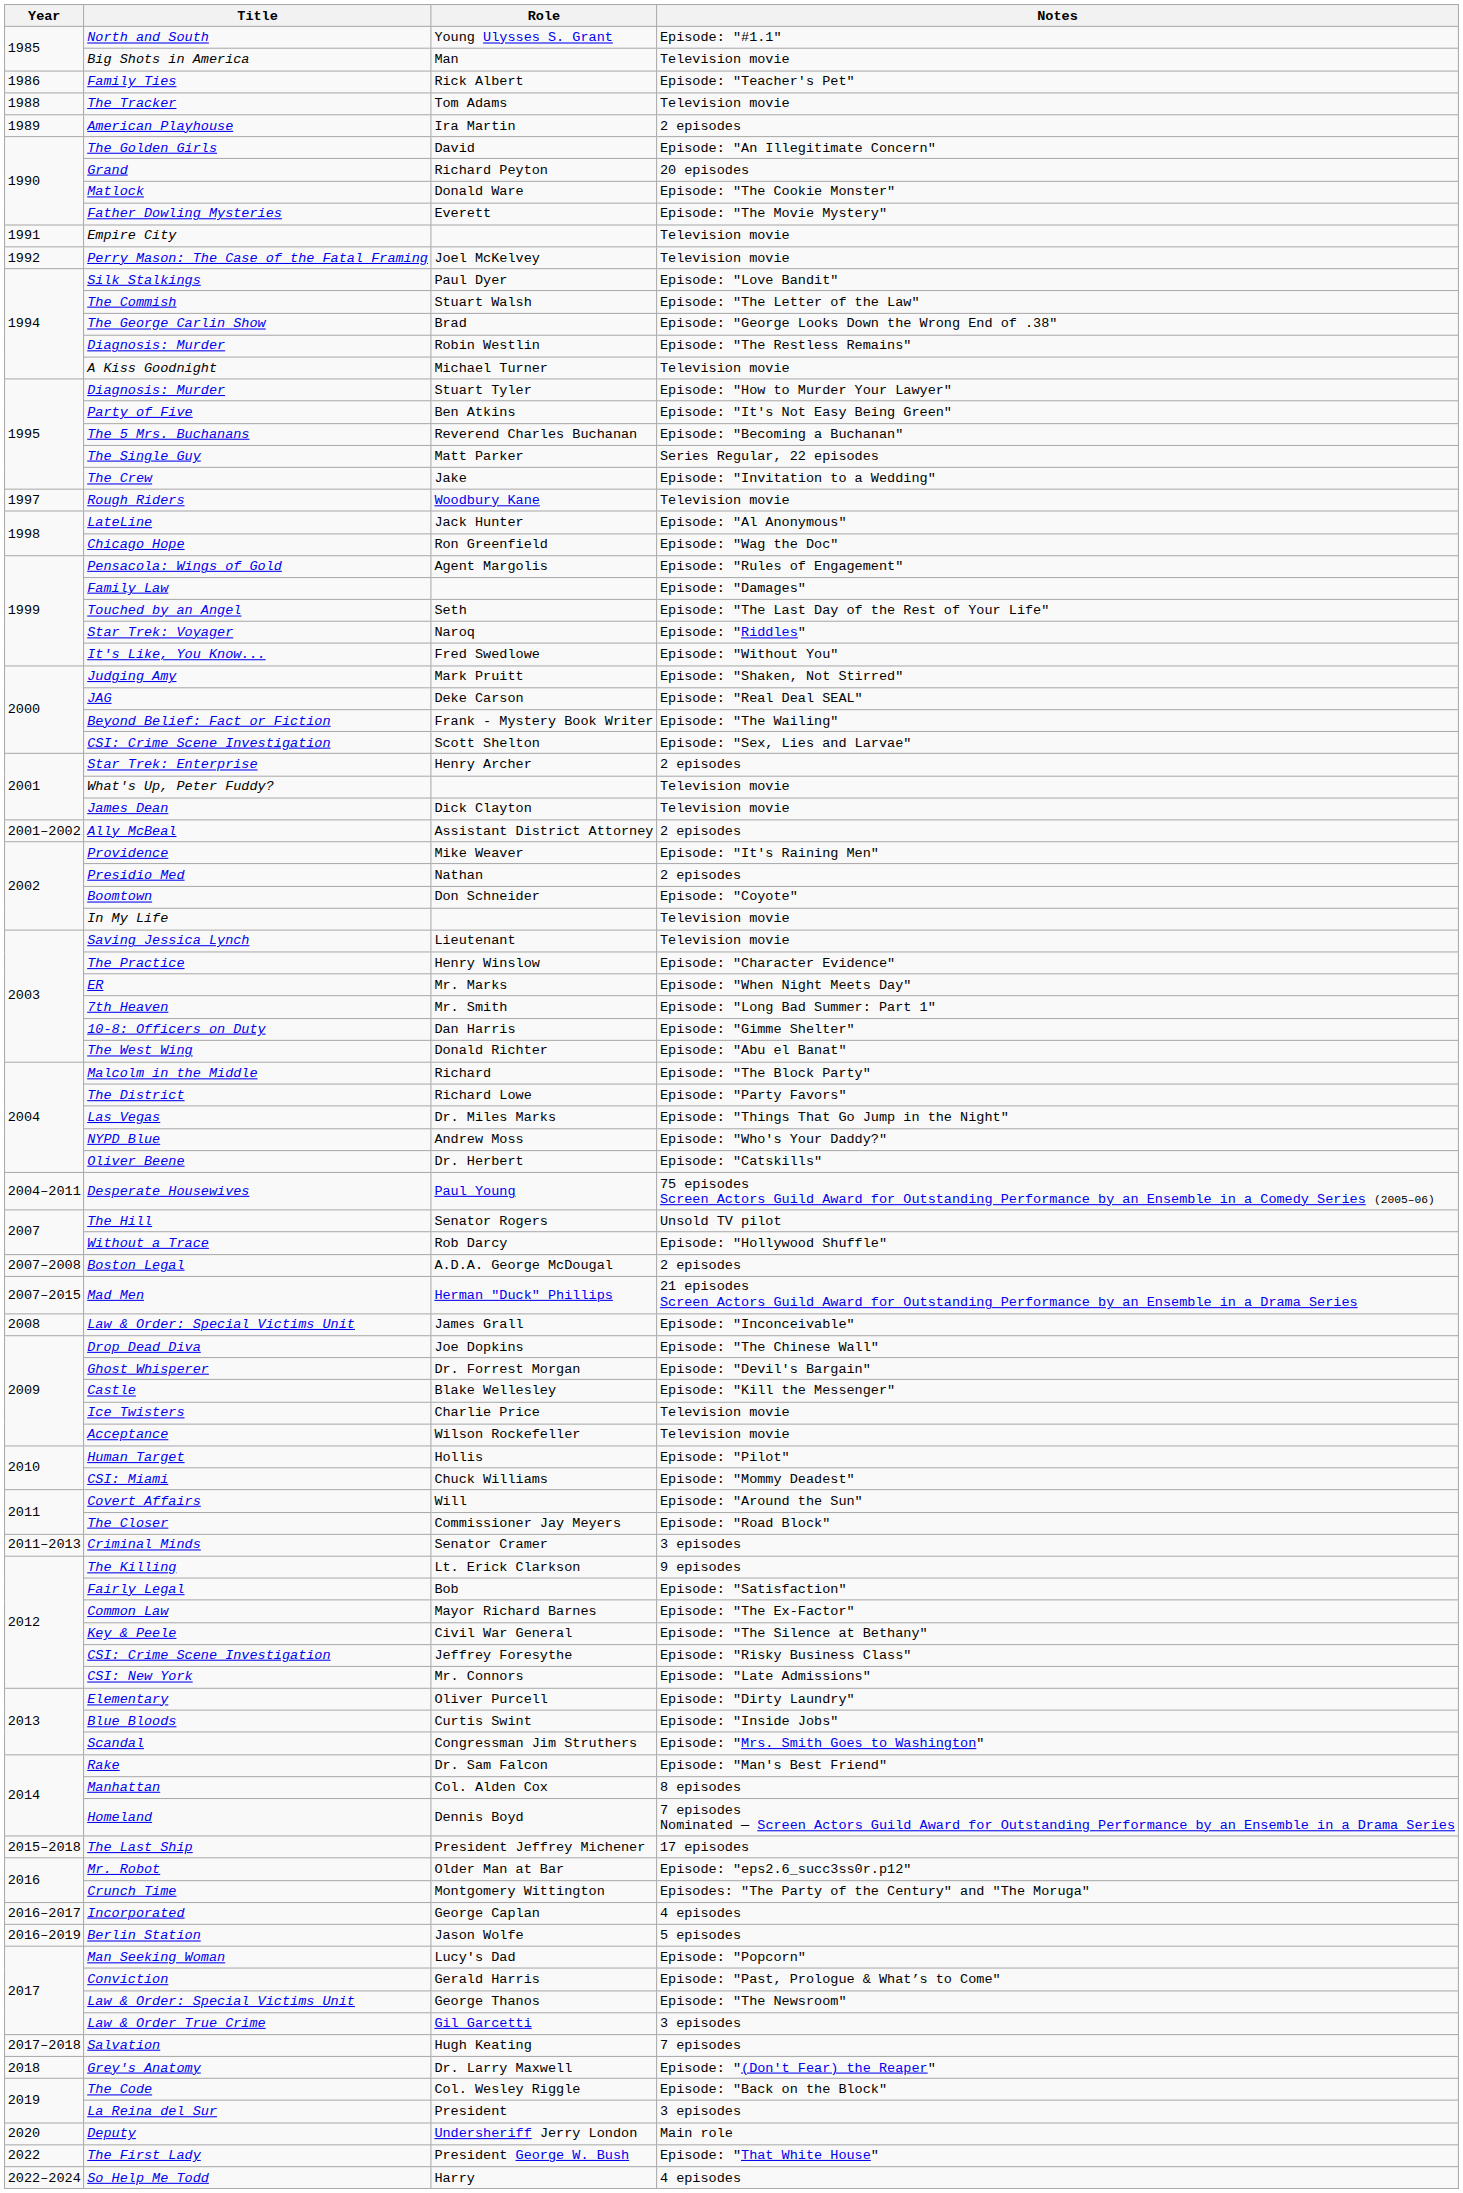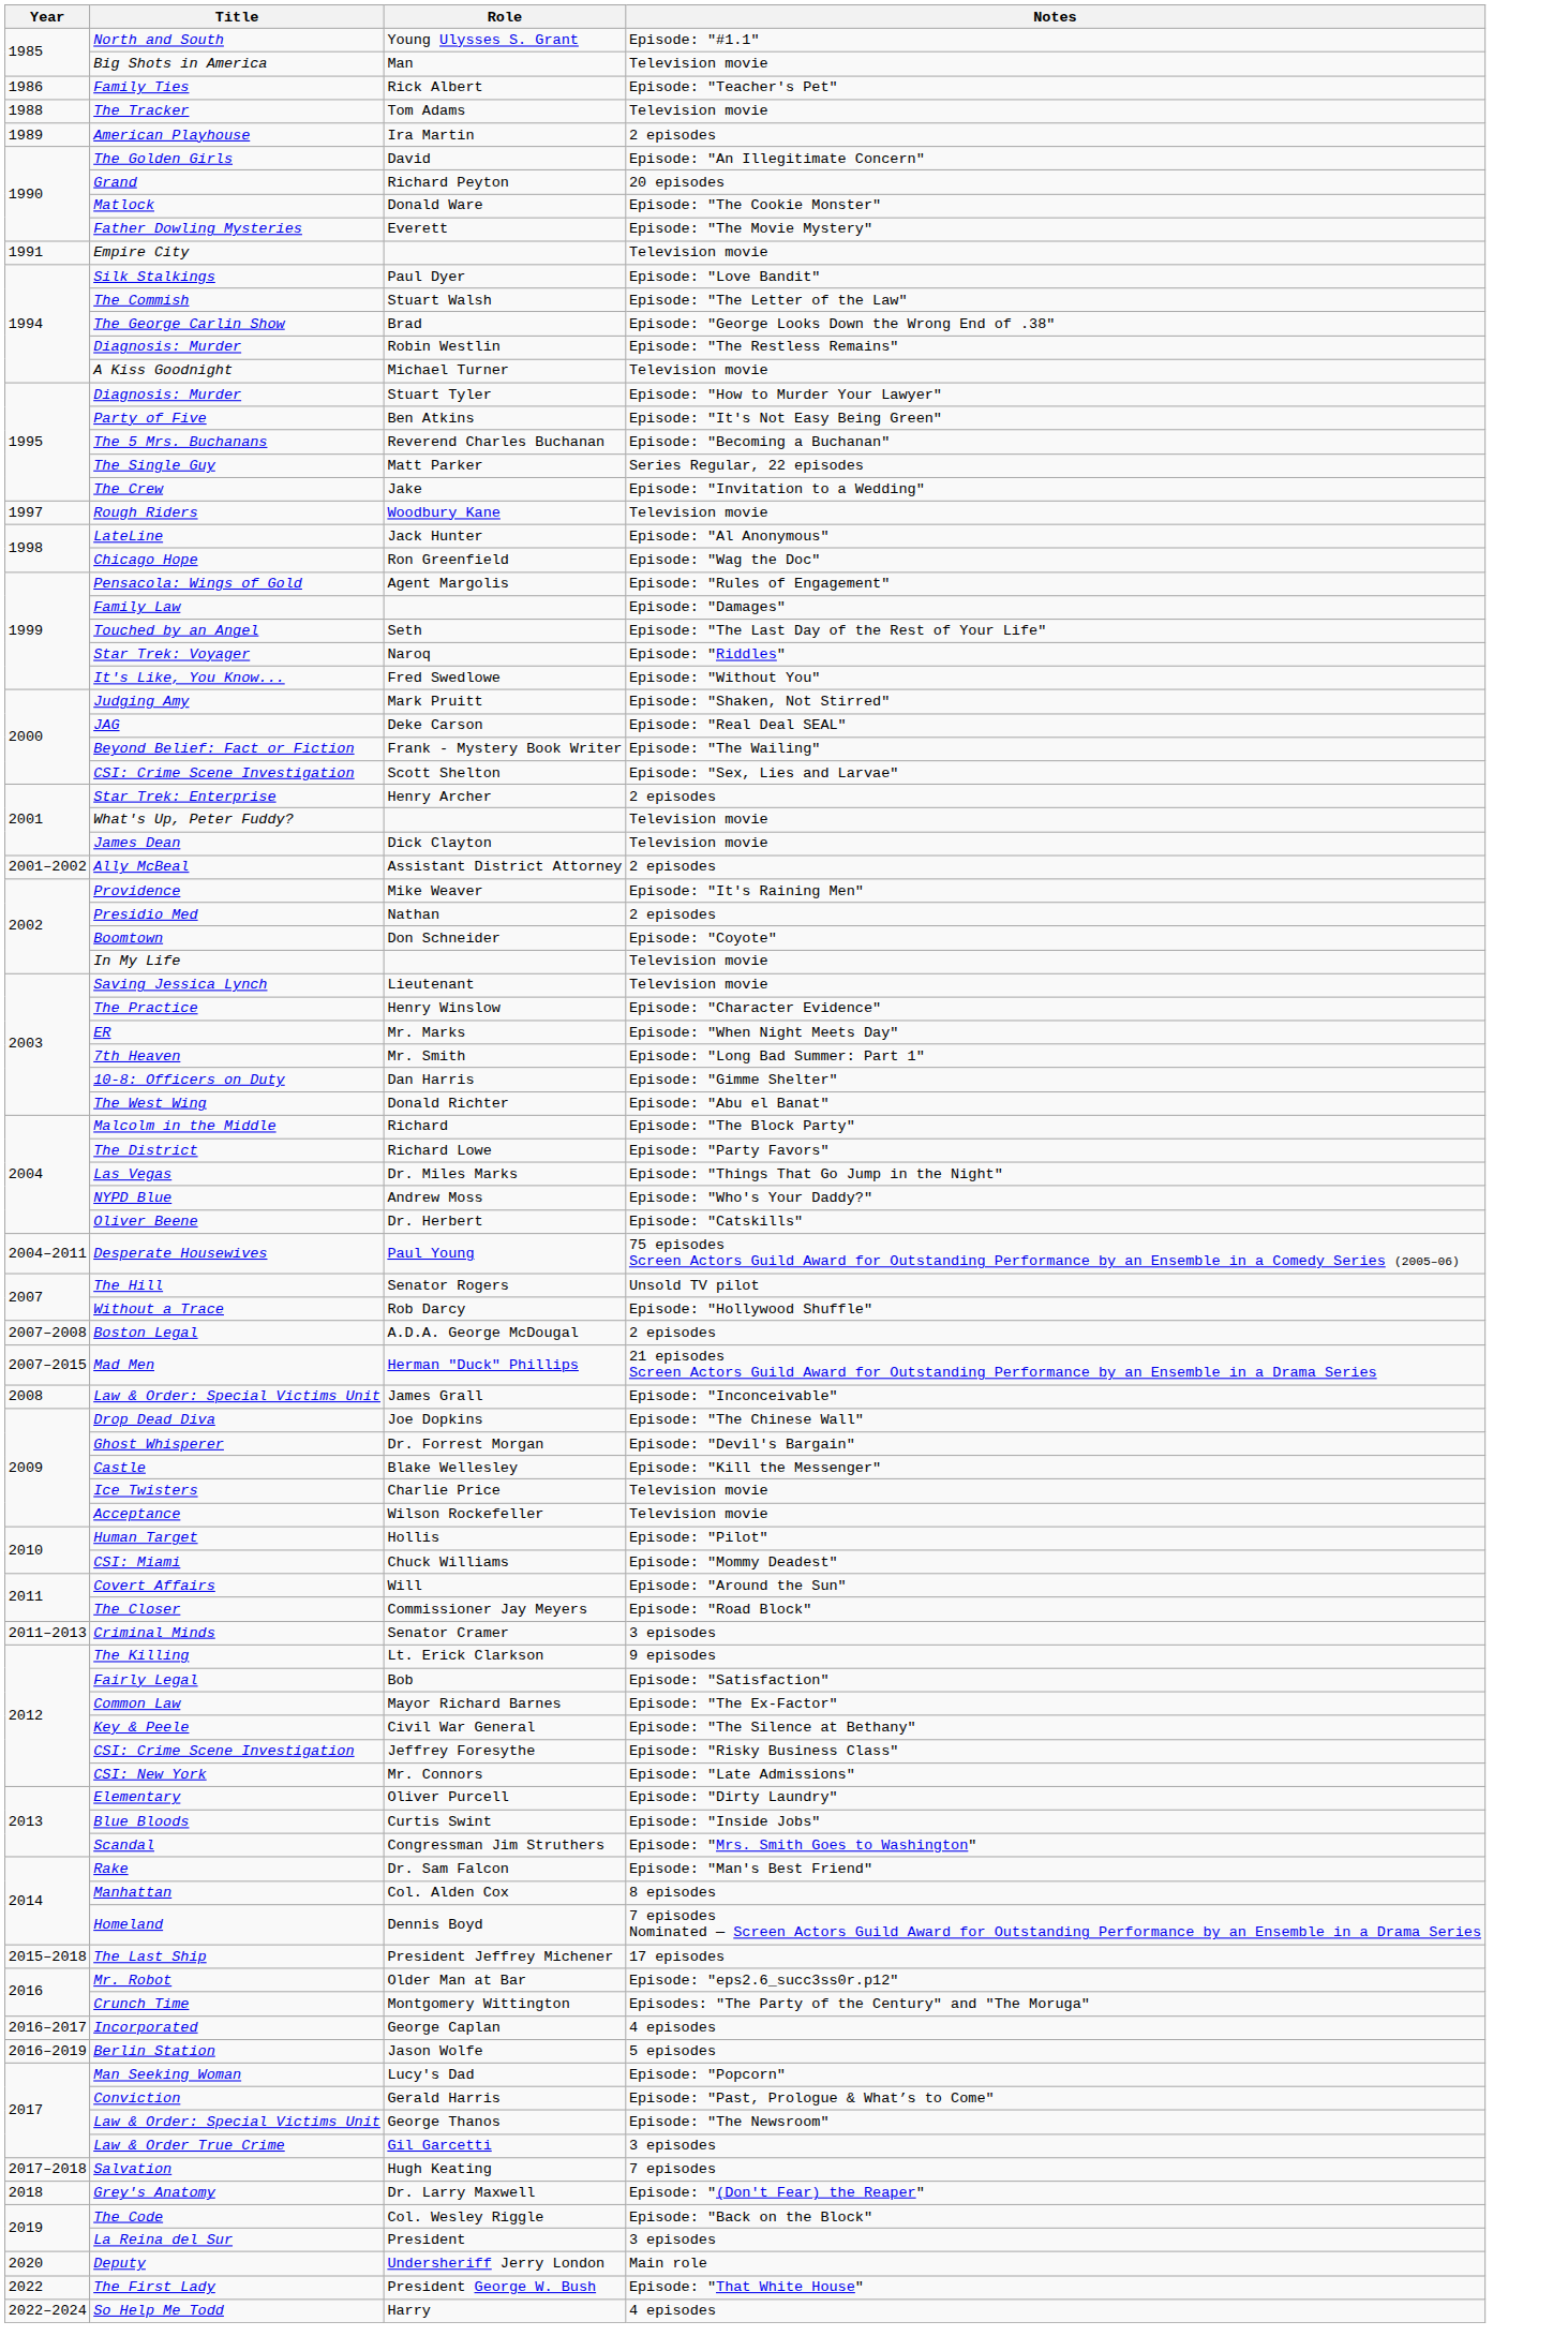- row: 1992 | Perry Mason: The Case of the Fatal Framing | Joel McKelvey | Television movie
